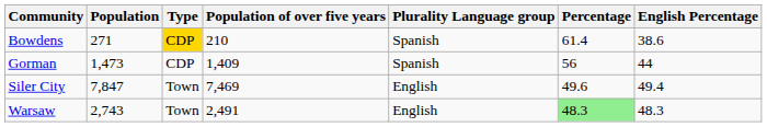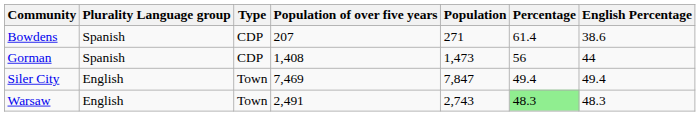columns swapped: Population <-> Plurality Language group
Bowdens | Type: gold background -> no background
Bowdens | Population of over five years: 210 -> 207
Gorman | Population of over five years: 1,409 -> 1,408
Siler City | Percentage: 49.6 -> 49.4
